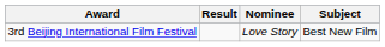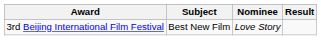columns swapped: Subject <-> Result
